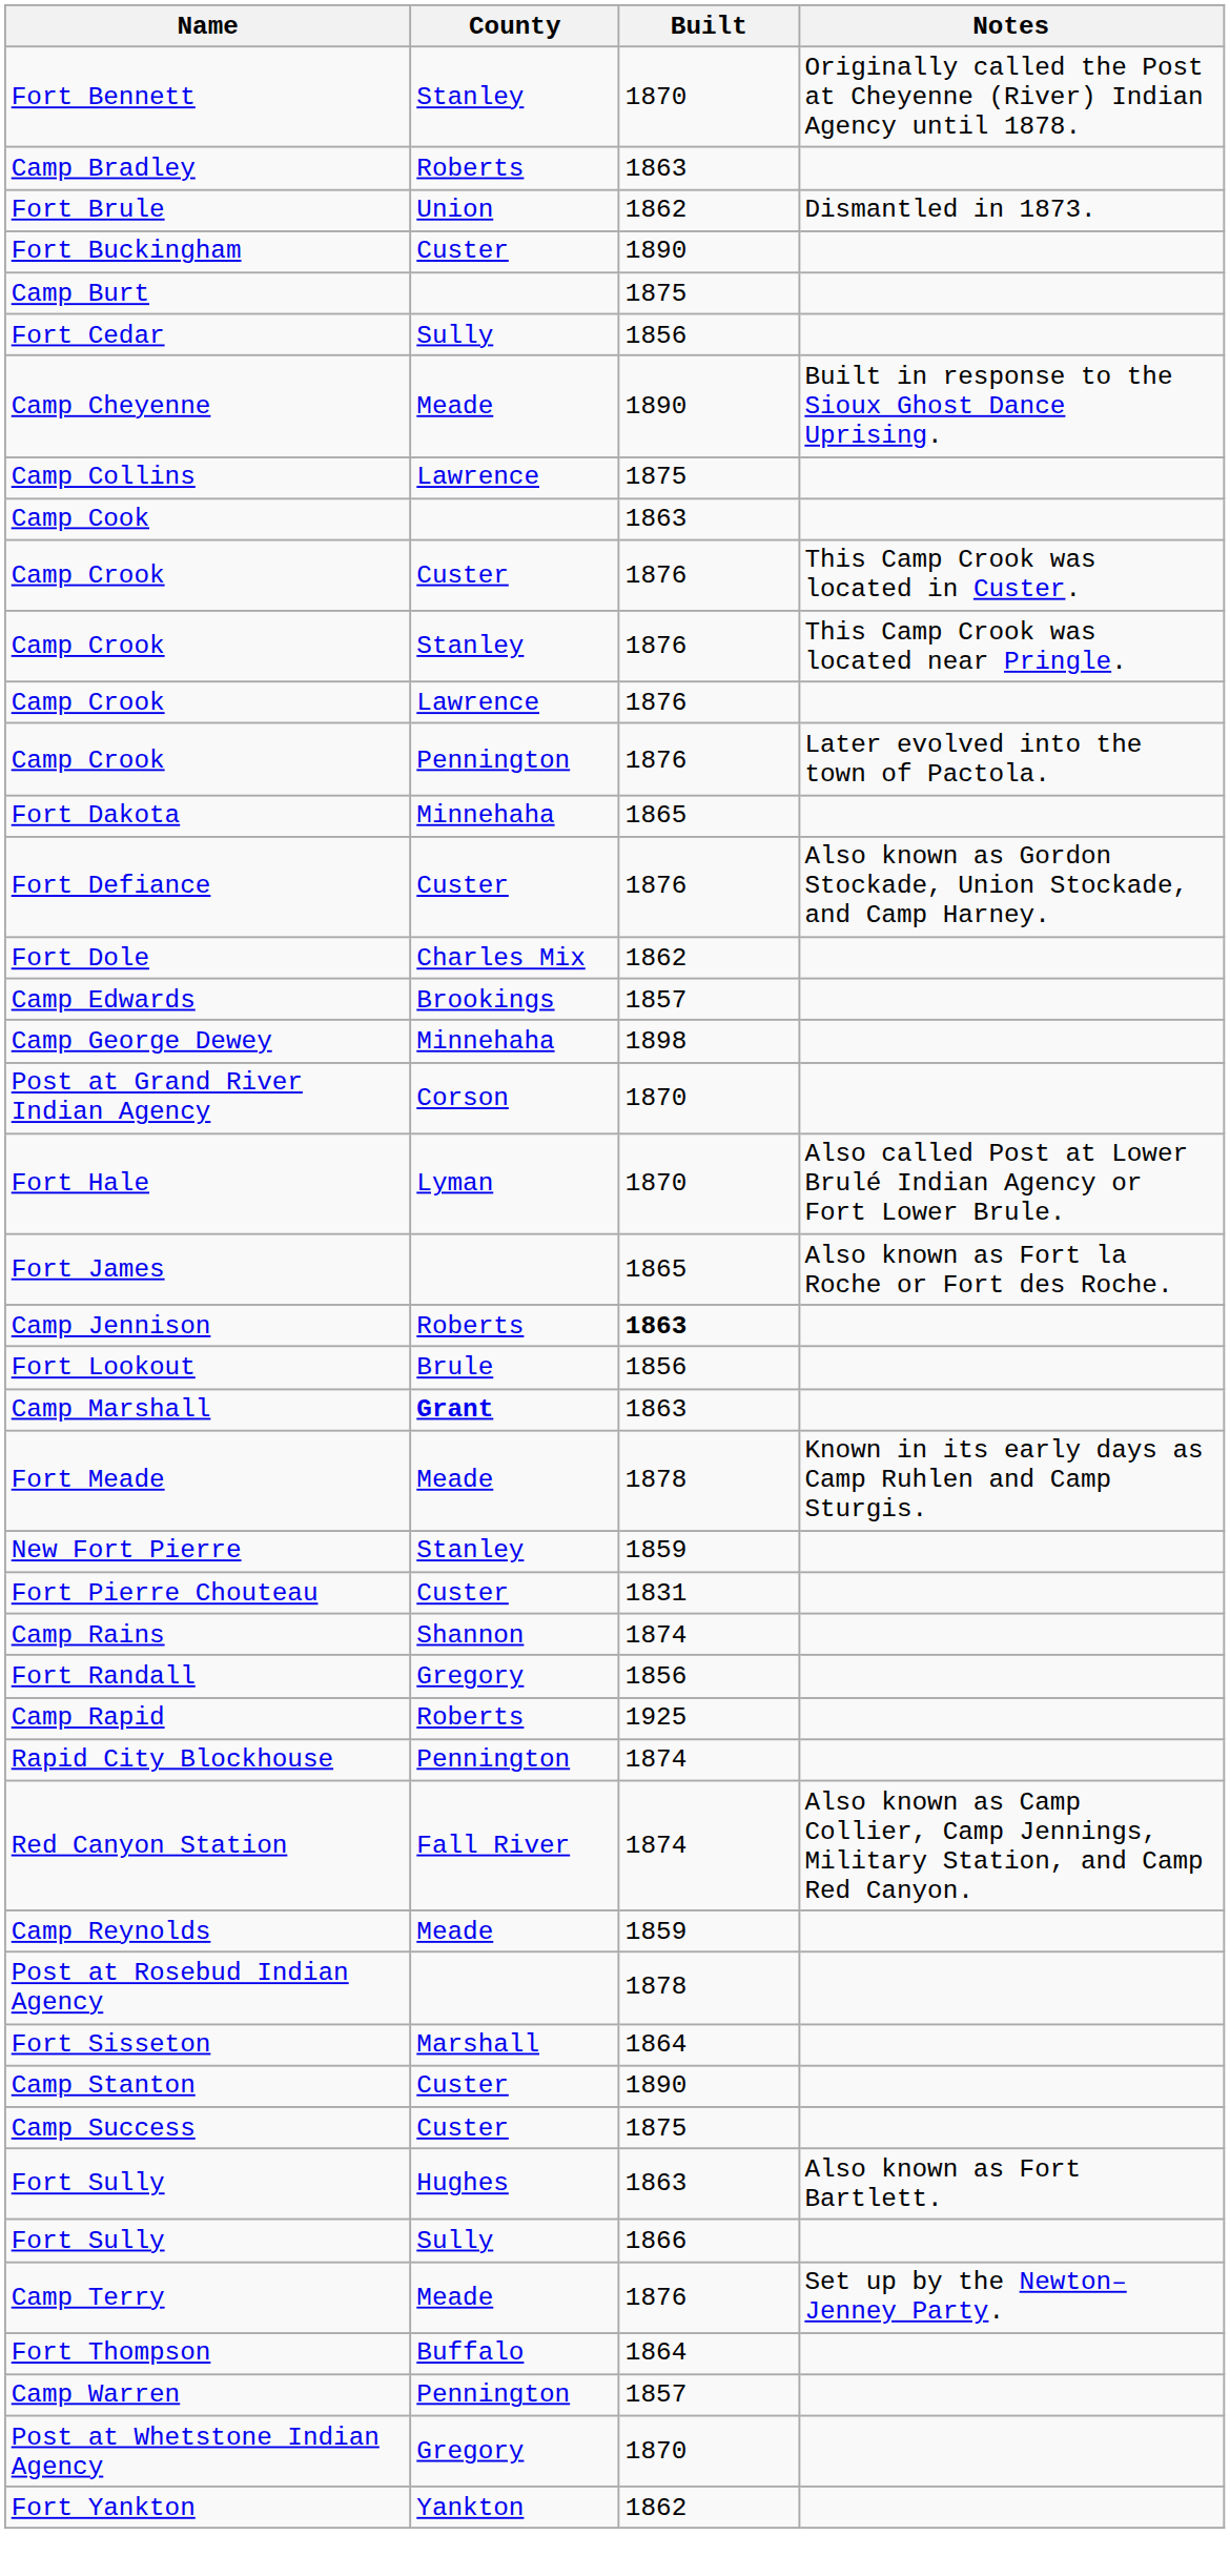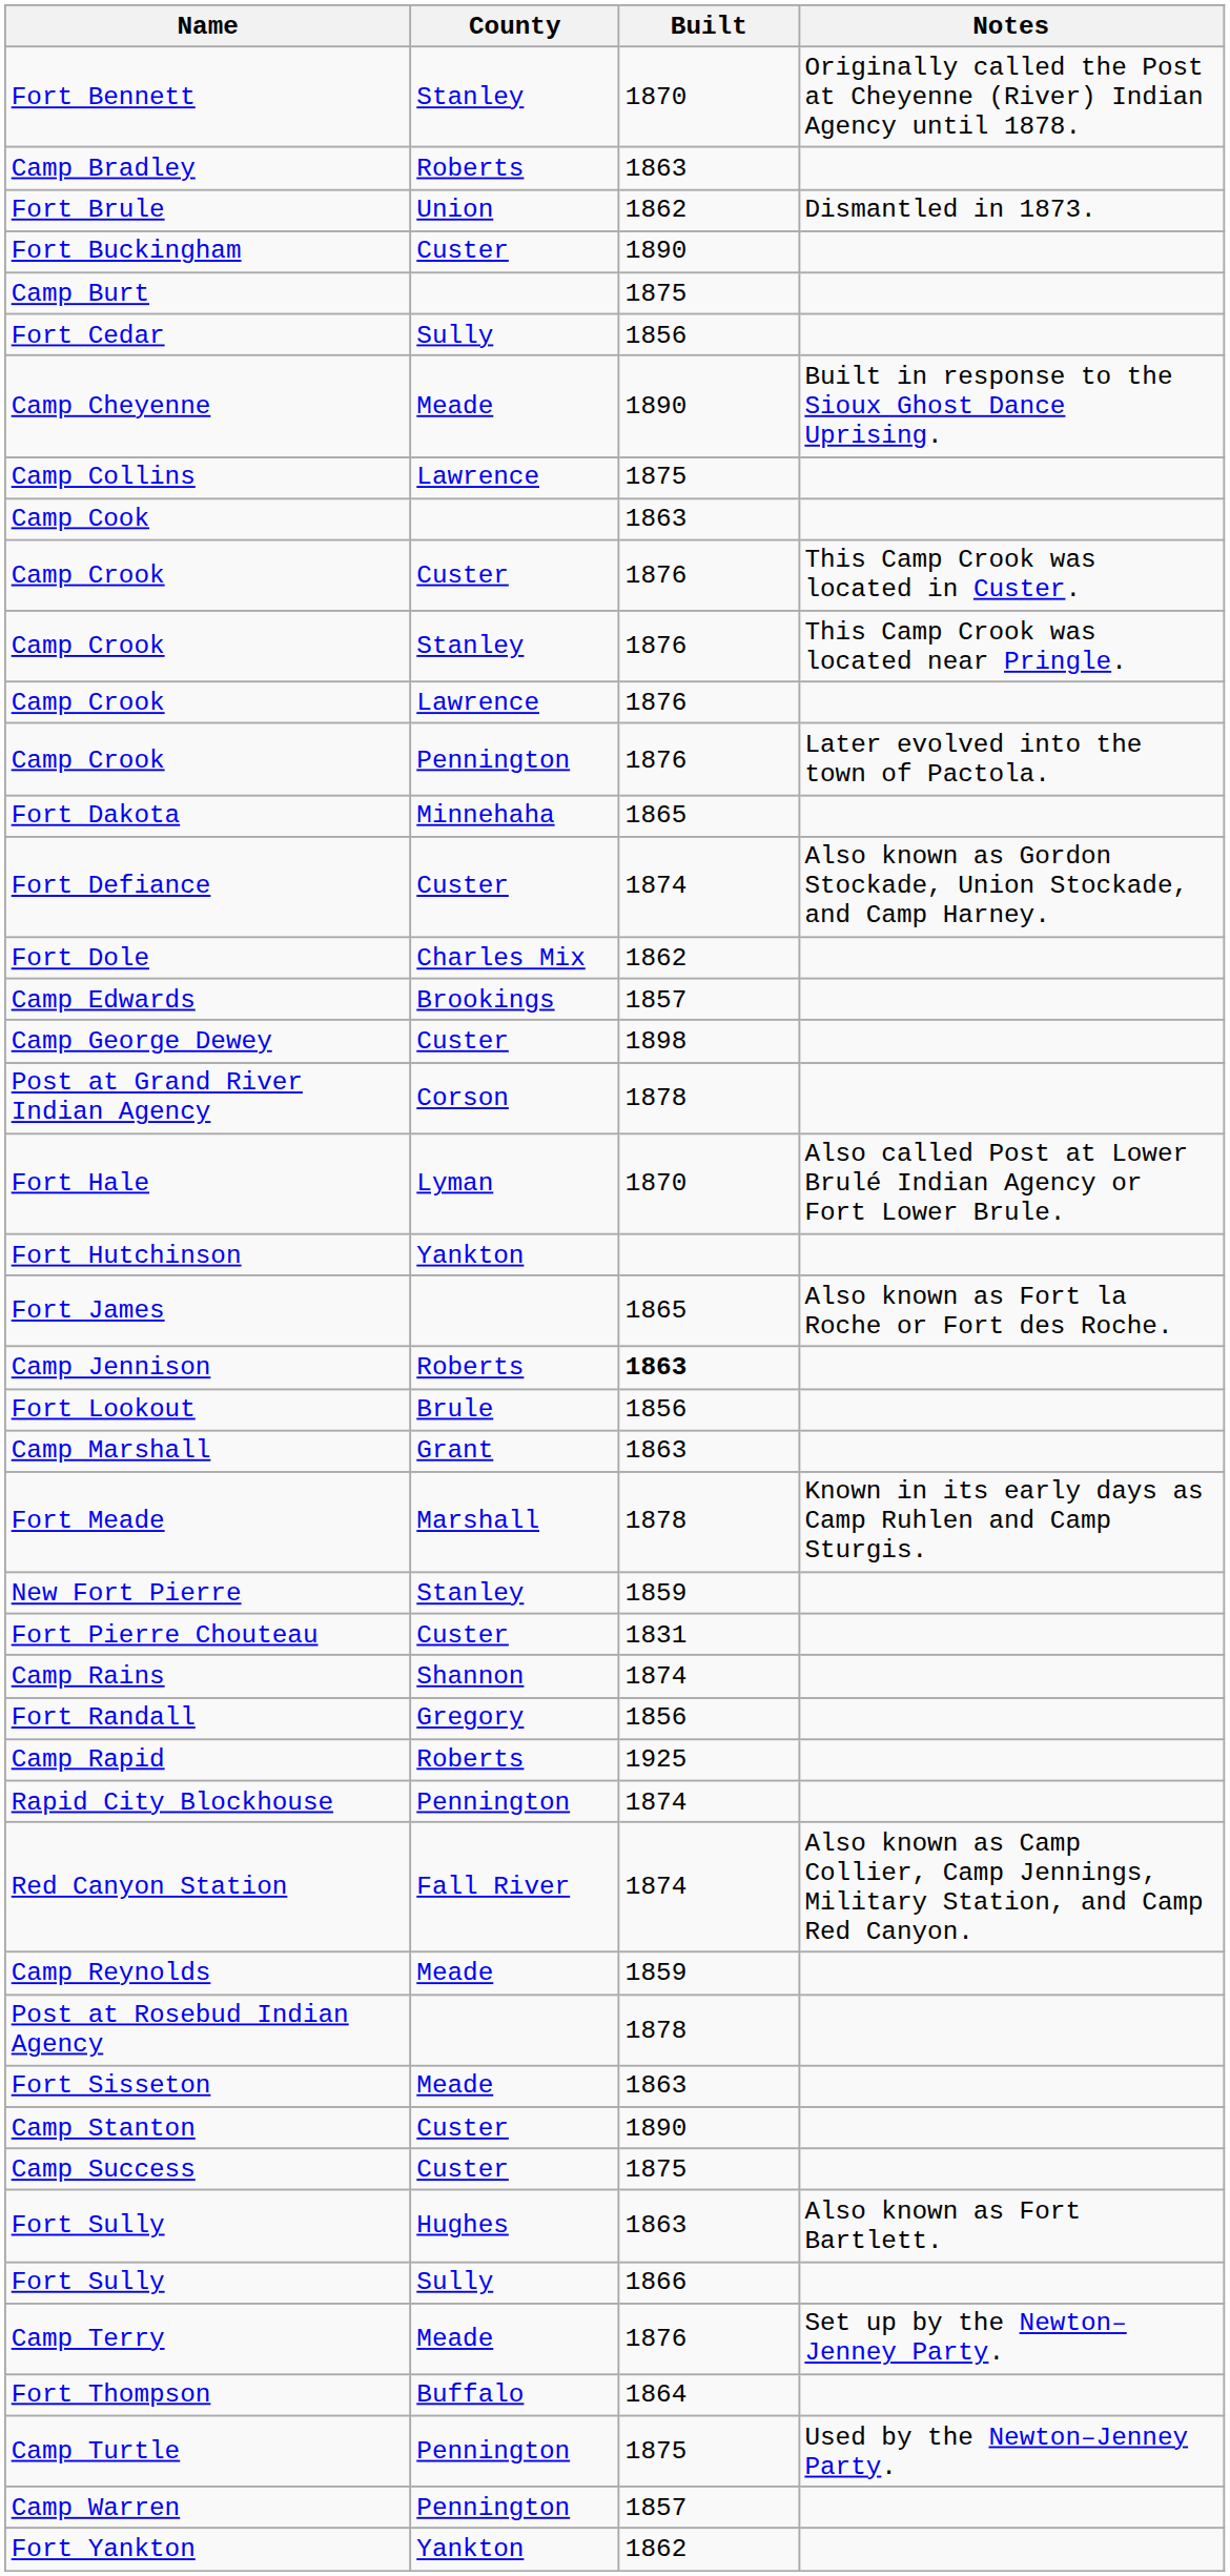Fort Defiance | Built: 1876 -> 1874
Camp George Dewey | County: Minnehaha -> Custer
Post at Grand River Indian Agency | Built: 1870 -> 1878
+ row: Fort Hutchinson | Yankton
Camp Marshall | County: bold -> normal
Fort Meade | County: Meade -> Marshall
Fort Sisseton | County: Marshall -> Meade
Fort Sisseton | Built: 1864 -> 1863
+ row: Camp Turtle | Pennington | 1875 | Used by the Newton–Jenney Party.
- row: Post at Whetstone Indian Agency | Gregory | 1870
